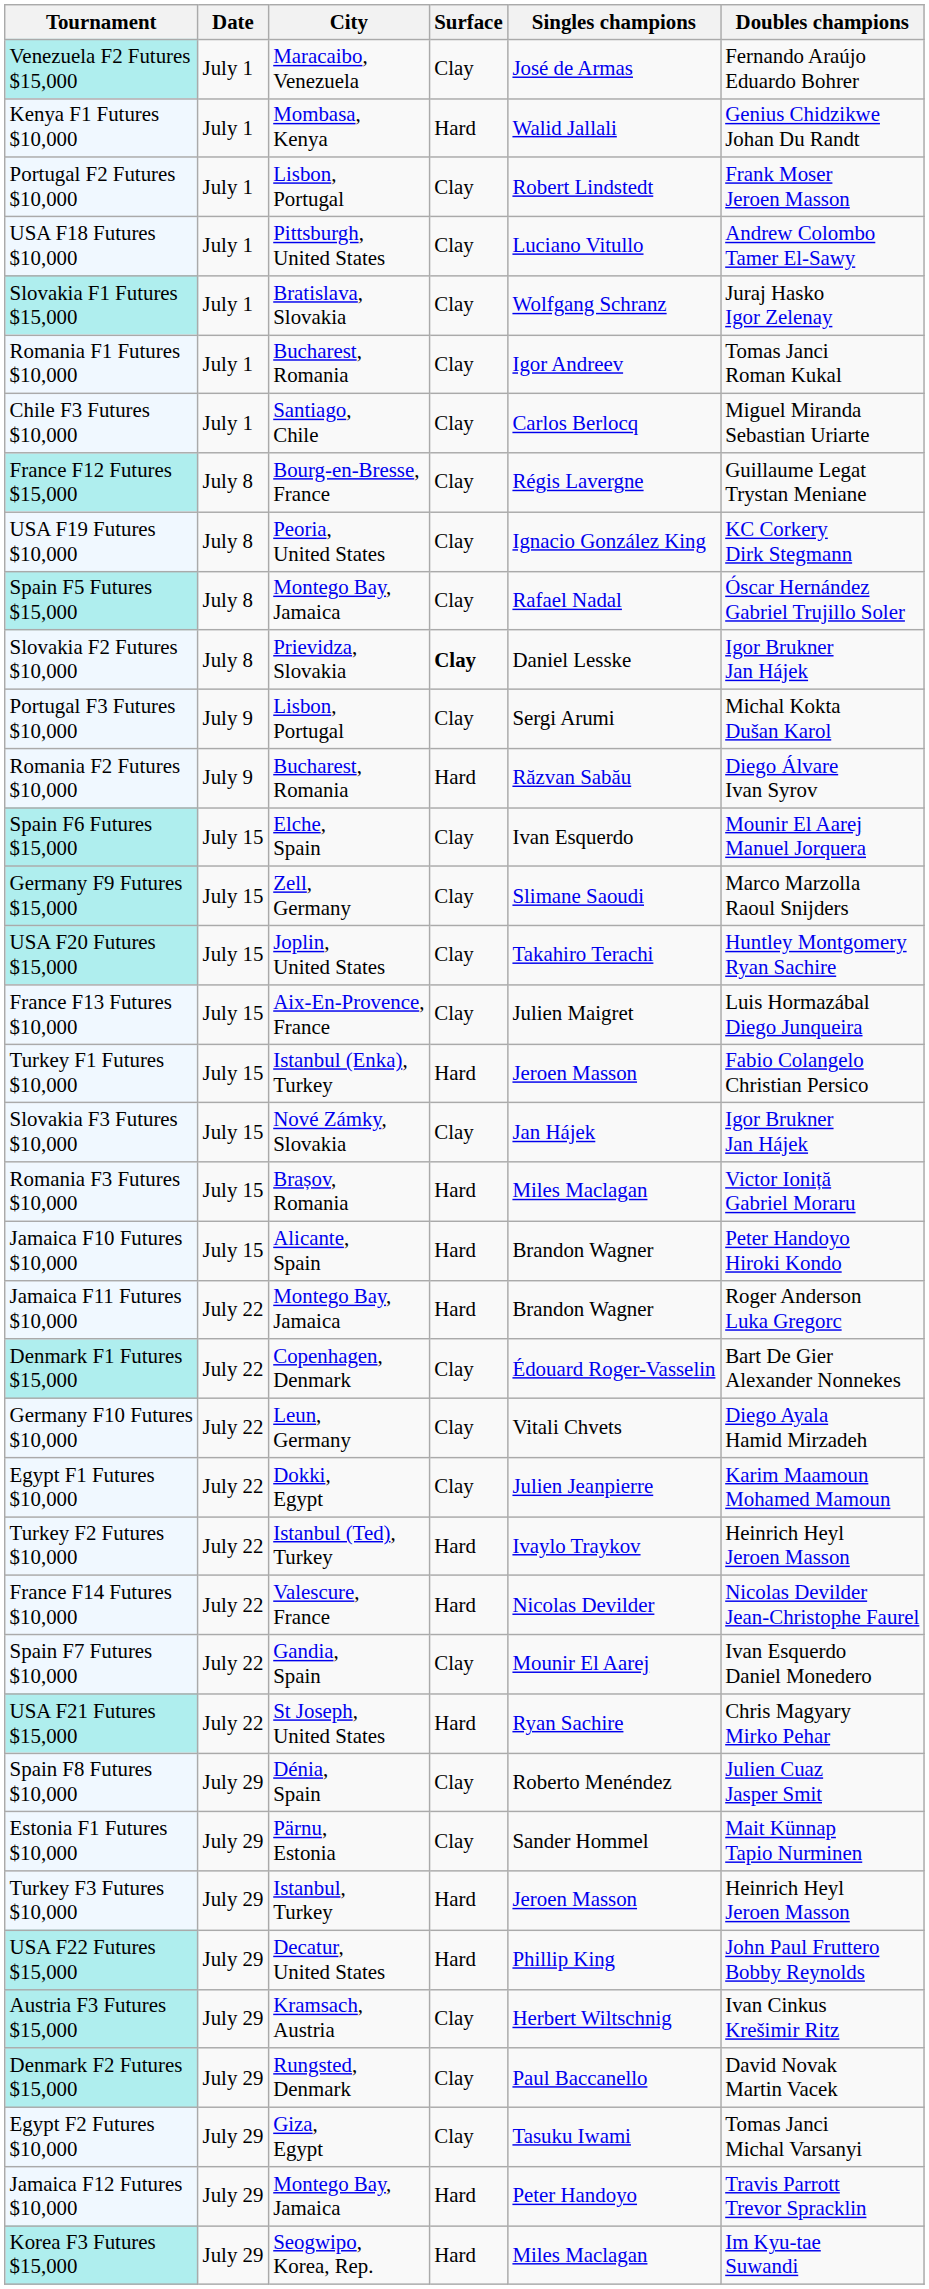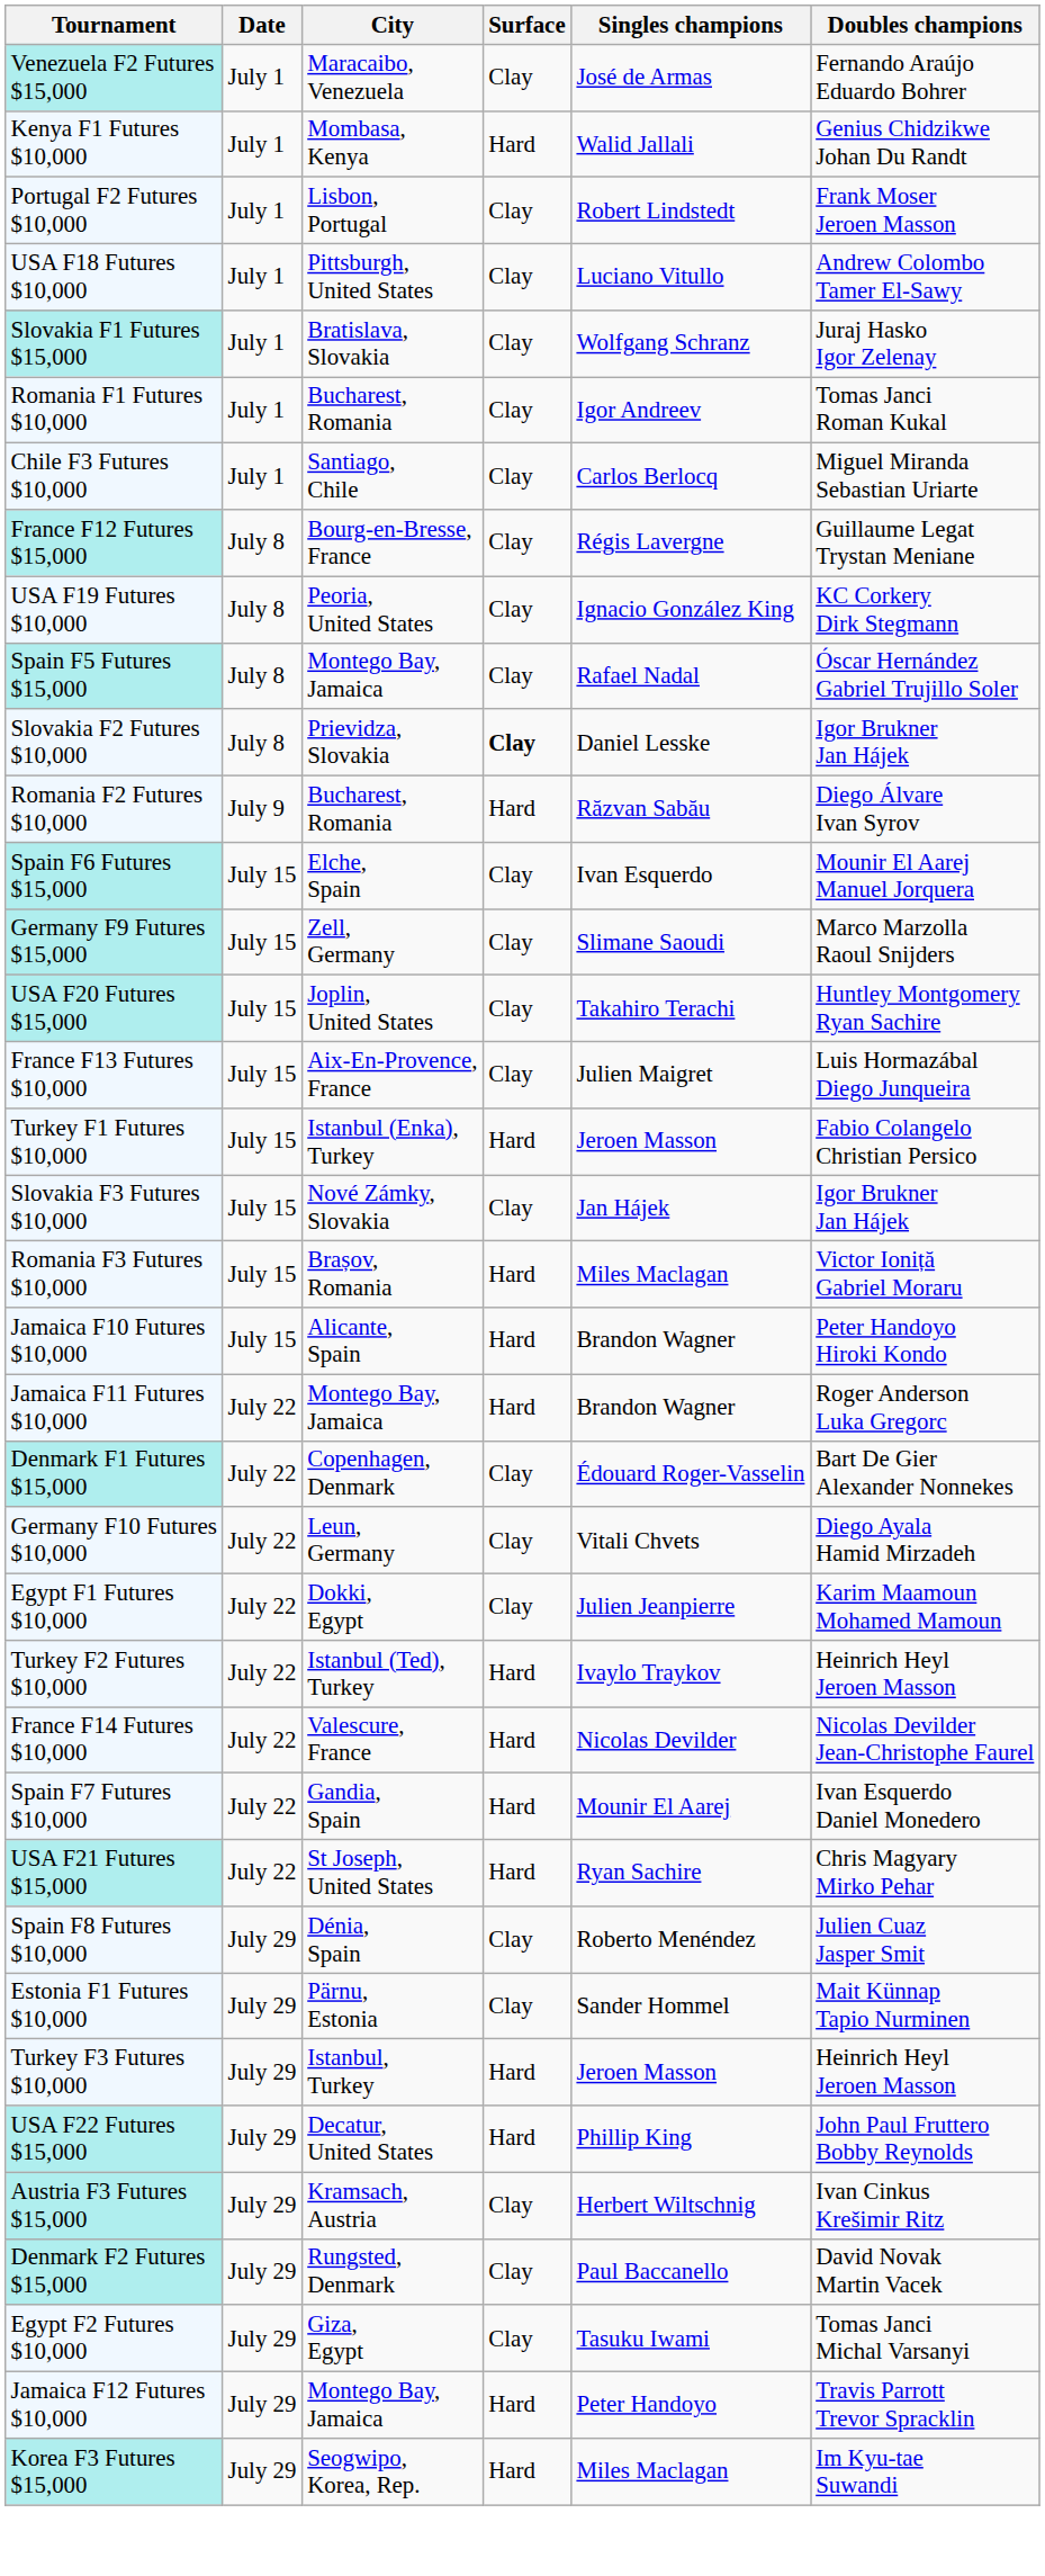- row: Portugal F3 Futures $10,000 | July 9 | Lisbon, Portugal | Clay | Sergi Arumi | Michal Kokta Dušan Karol
Spain F7 Futures $10,000 | Surface: Clay -> Hard
